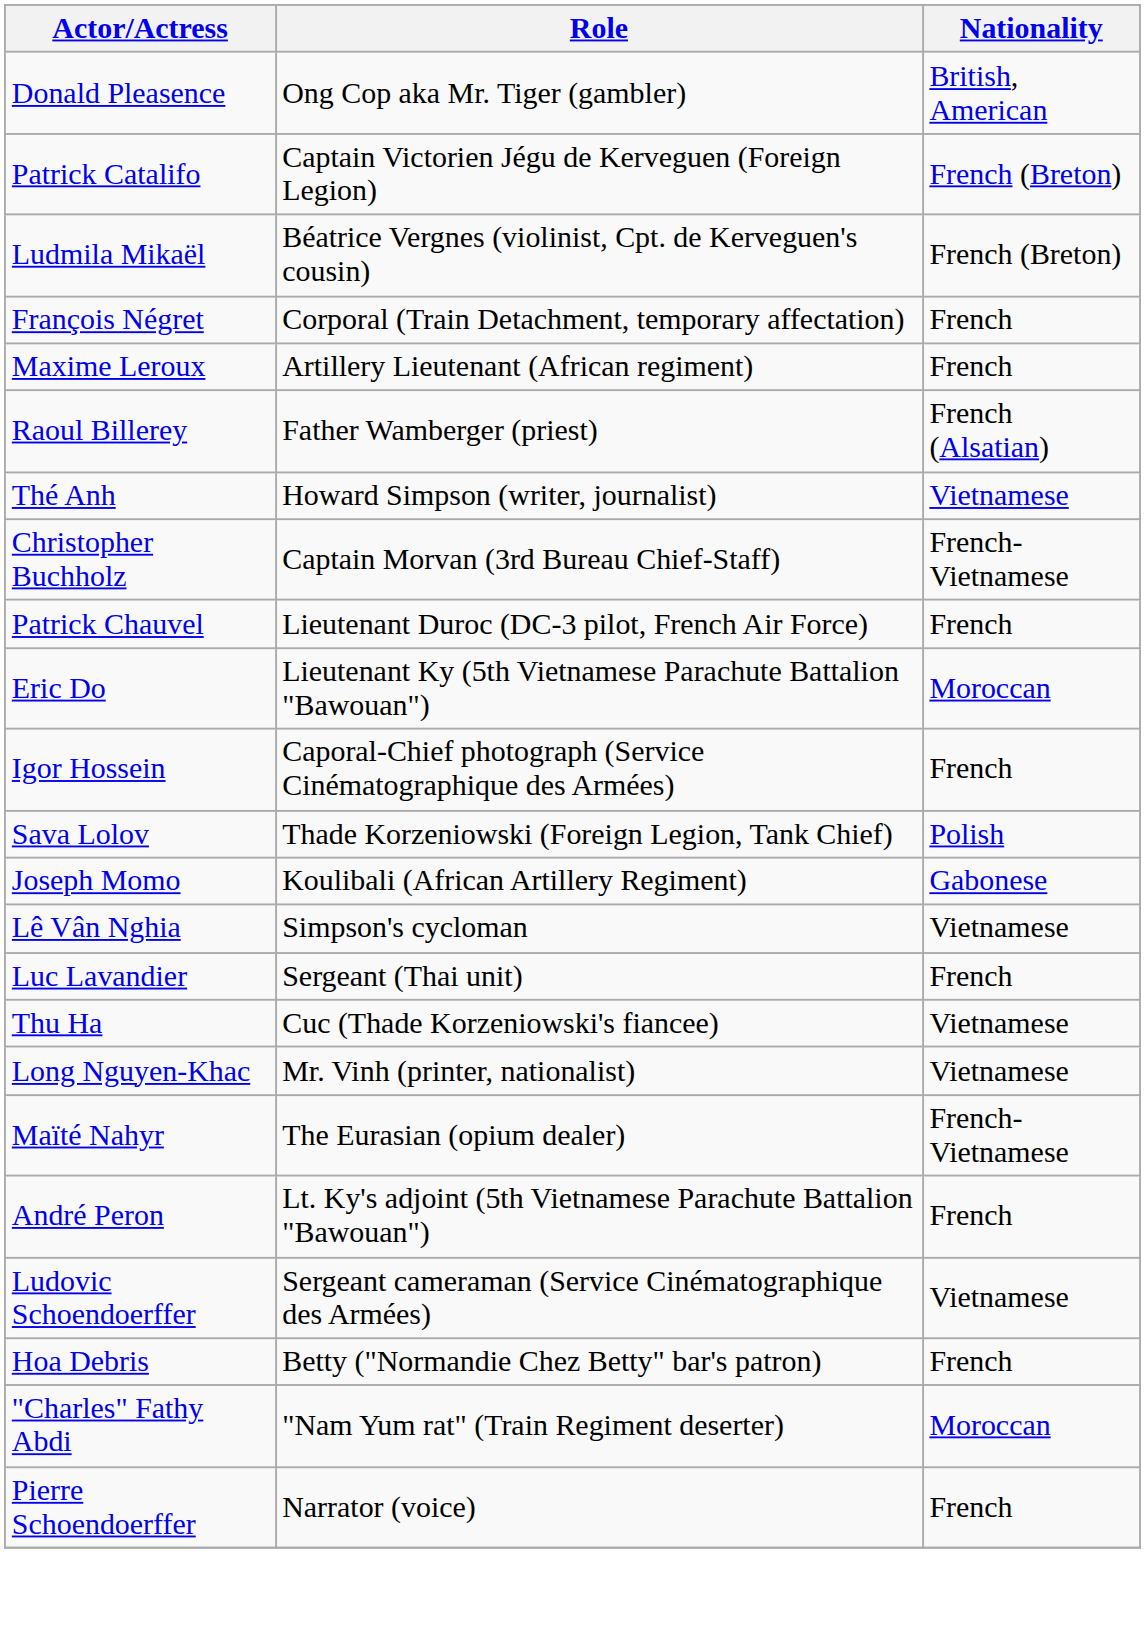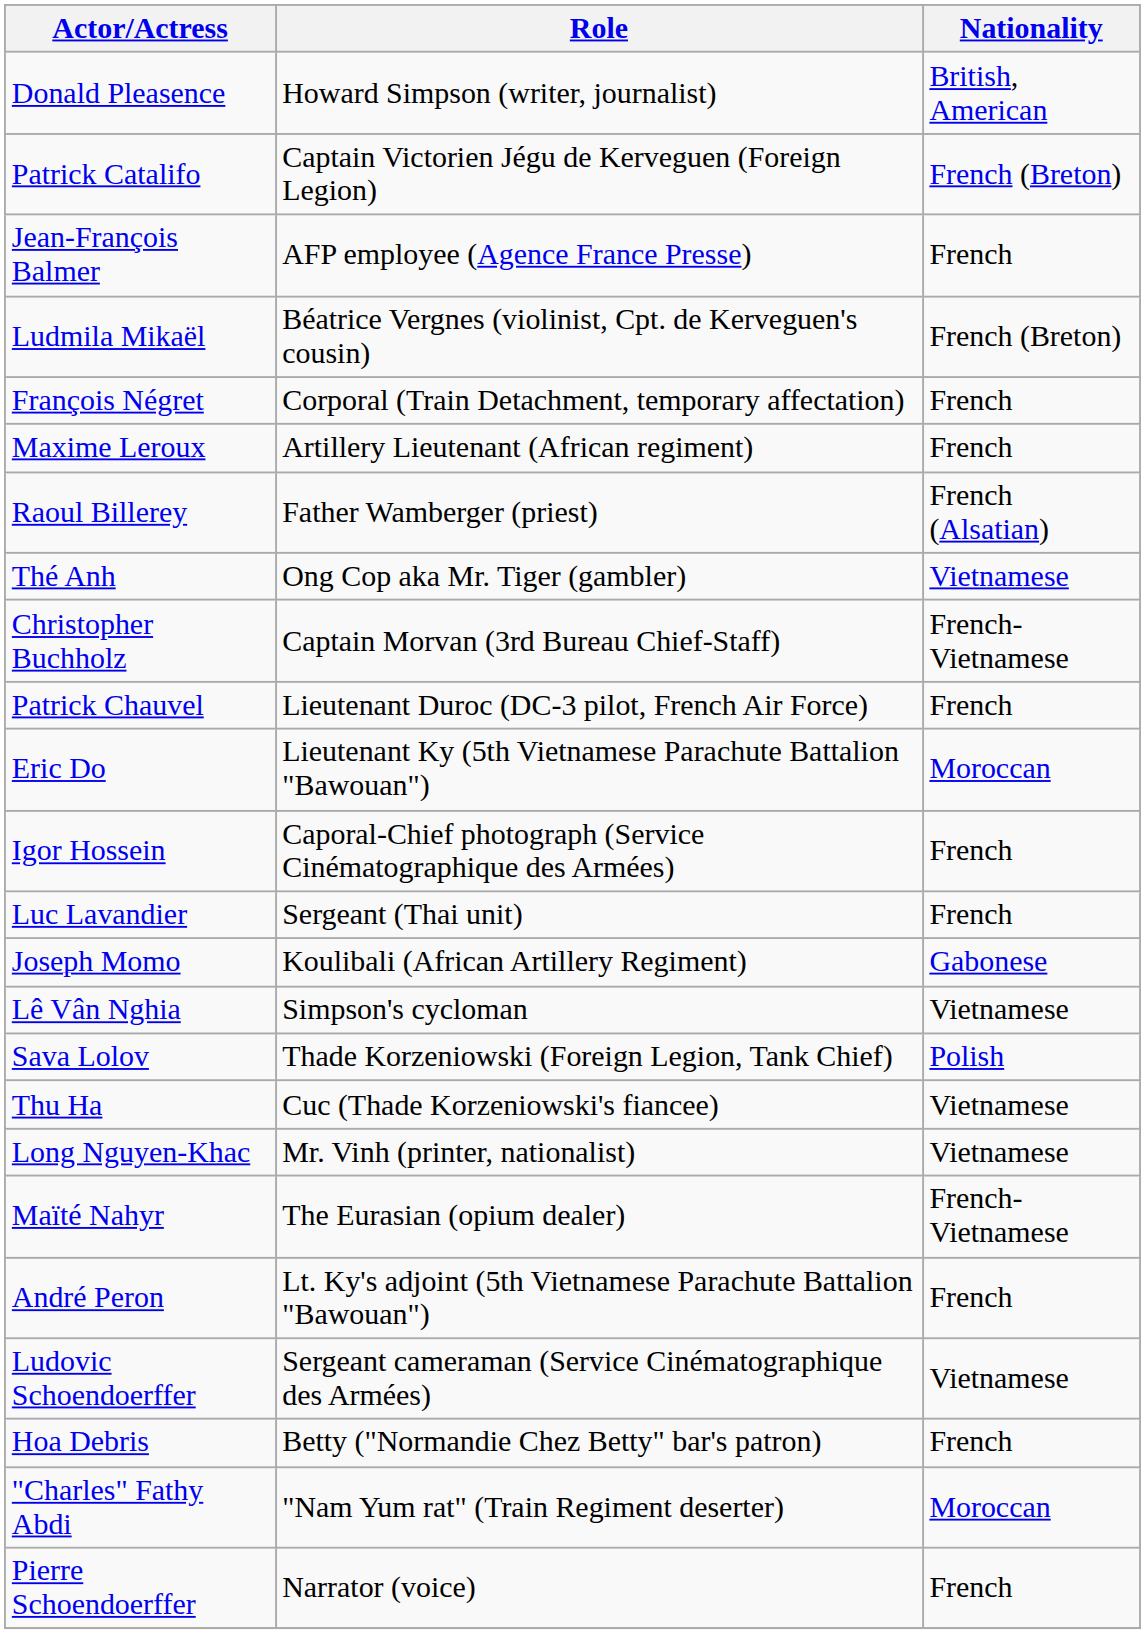Donald Pleasence | Role: Ong Cop aka Mr. Tiger (gambler) -> Howard Simpson (writer, journalist)
+ row: Jean-François Balmer | AFP employee (Agence France Presse) | French
Thé Anh | Role: Howard Simpson (writer, journalist) -> Ong Cop aka Mr. Tiger (gambler)
rows swapped: Luc Lavandier <-> Sava Lolov
